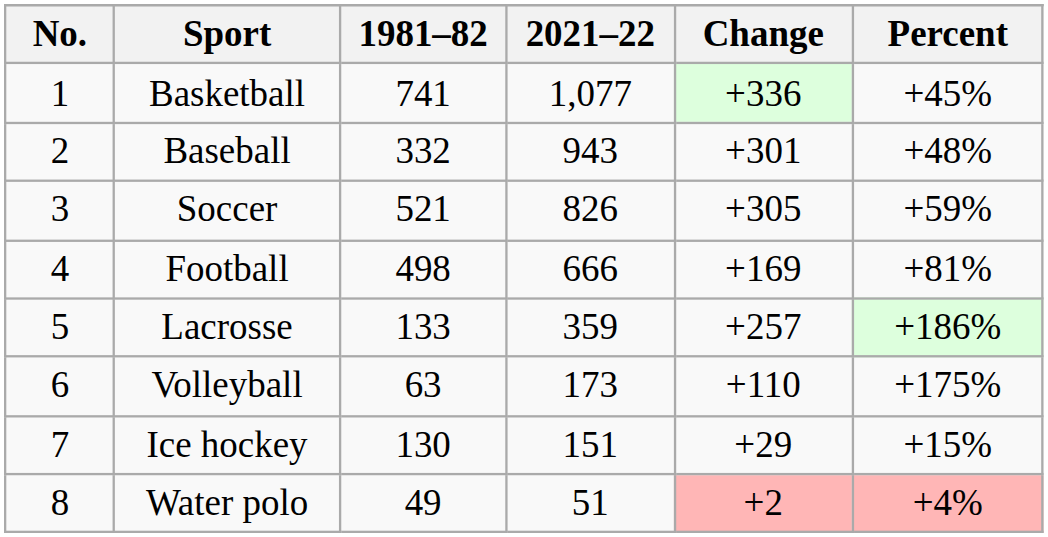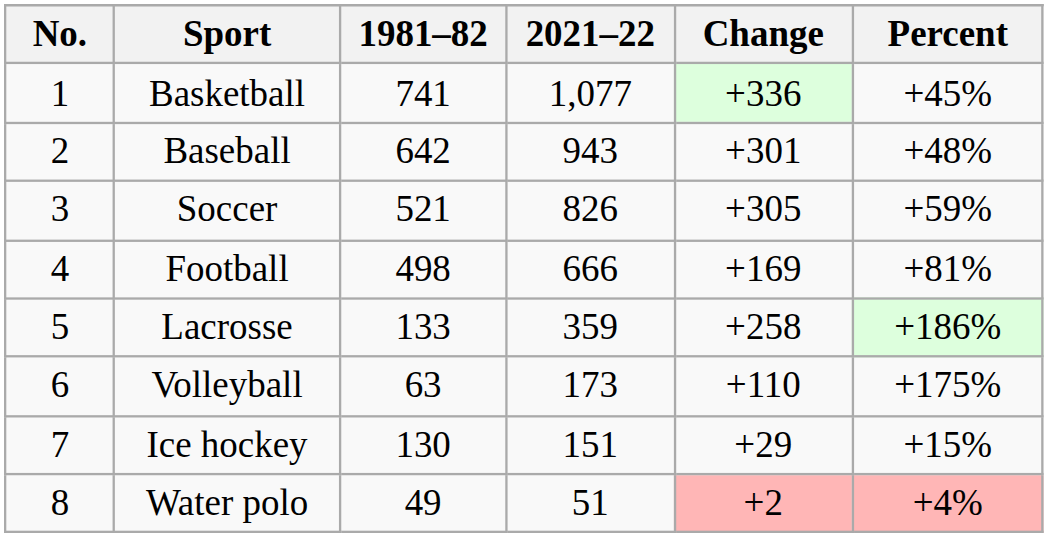Baseball | 1981–82: 332 -> 642
Lacrosse | Change: +257 -> +258
